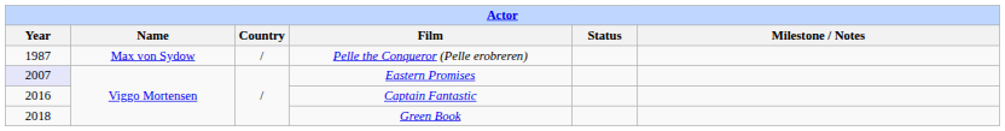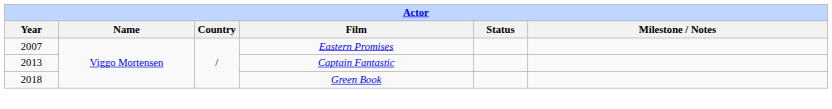- row: 1987 | Max von Sydow | / | Pelle the Conqueror (Pelle erobreren)
Eastern Promises | Year: lavender background -> no background
Captain Fantastic | Year: 2016 -> 2013
